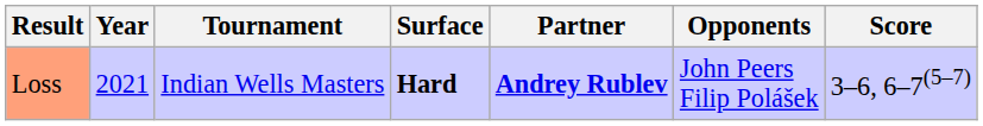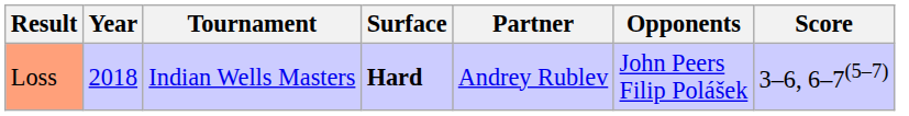Loss | Year: 2021 -> 2018
Loss | Partner: bold -> normal
